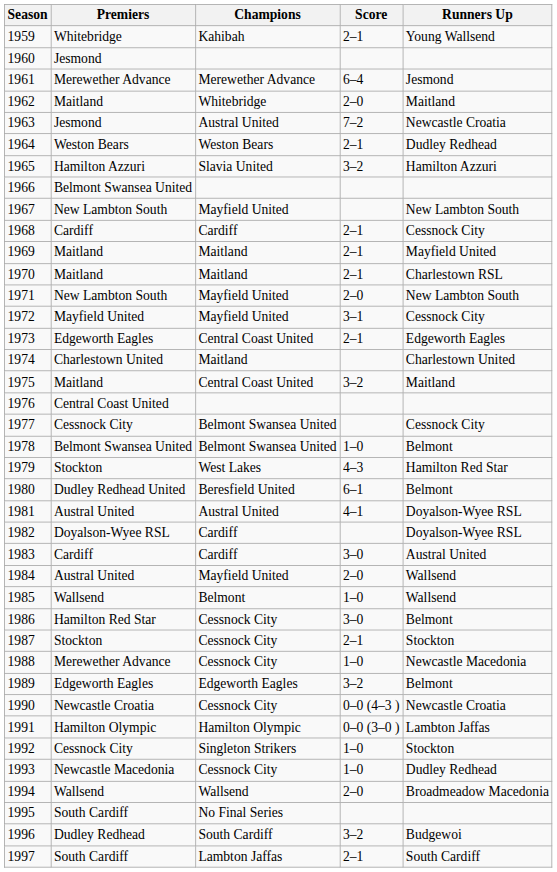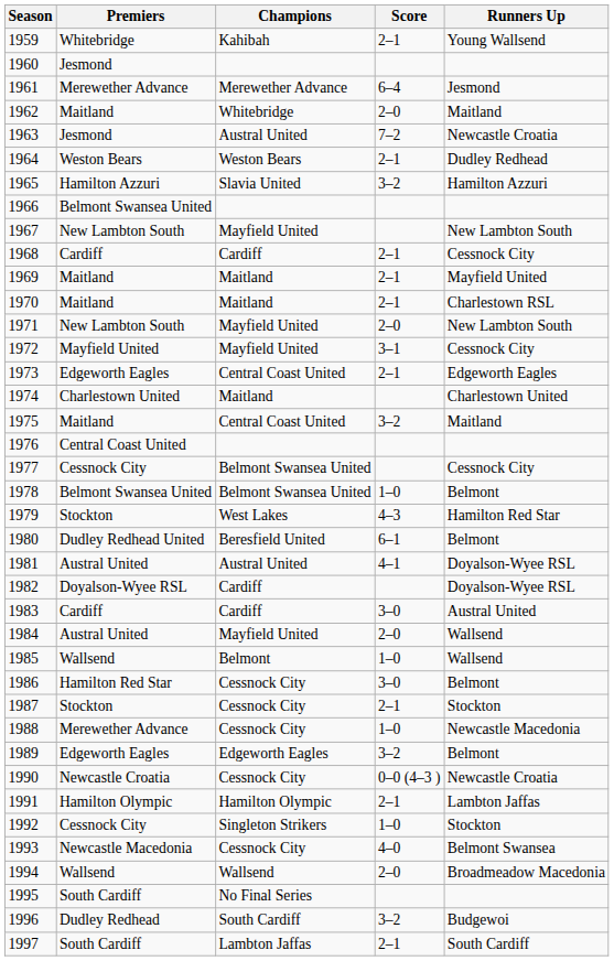1991 | Score: 0–0 (3–0 ) -> 2–1
1993 | Score: 1–0 -> 4–0
1993 | Runners Up: Dudley Redhead -> Belmont Swansea
